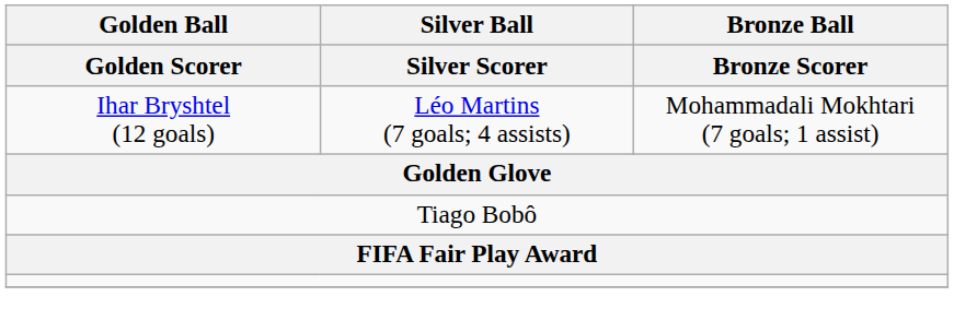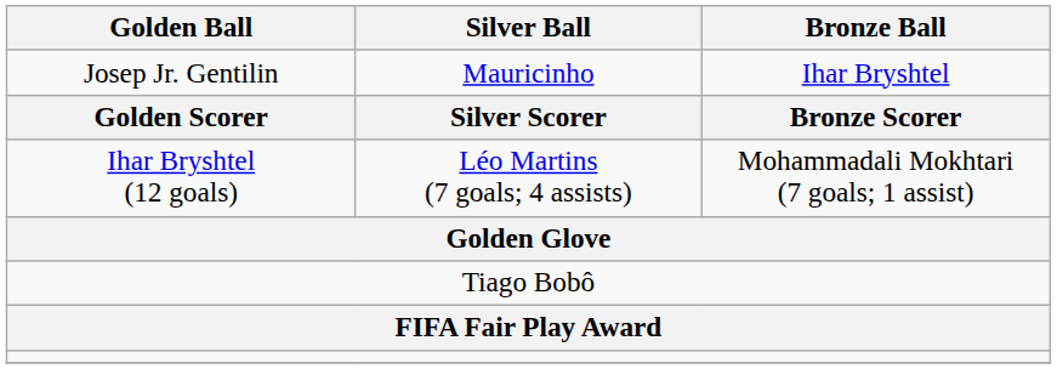+ row: Josep Jr. Gentilin | Mauricinho | Ihar Bryshtel
